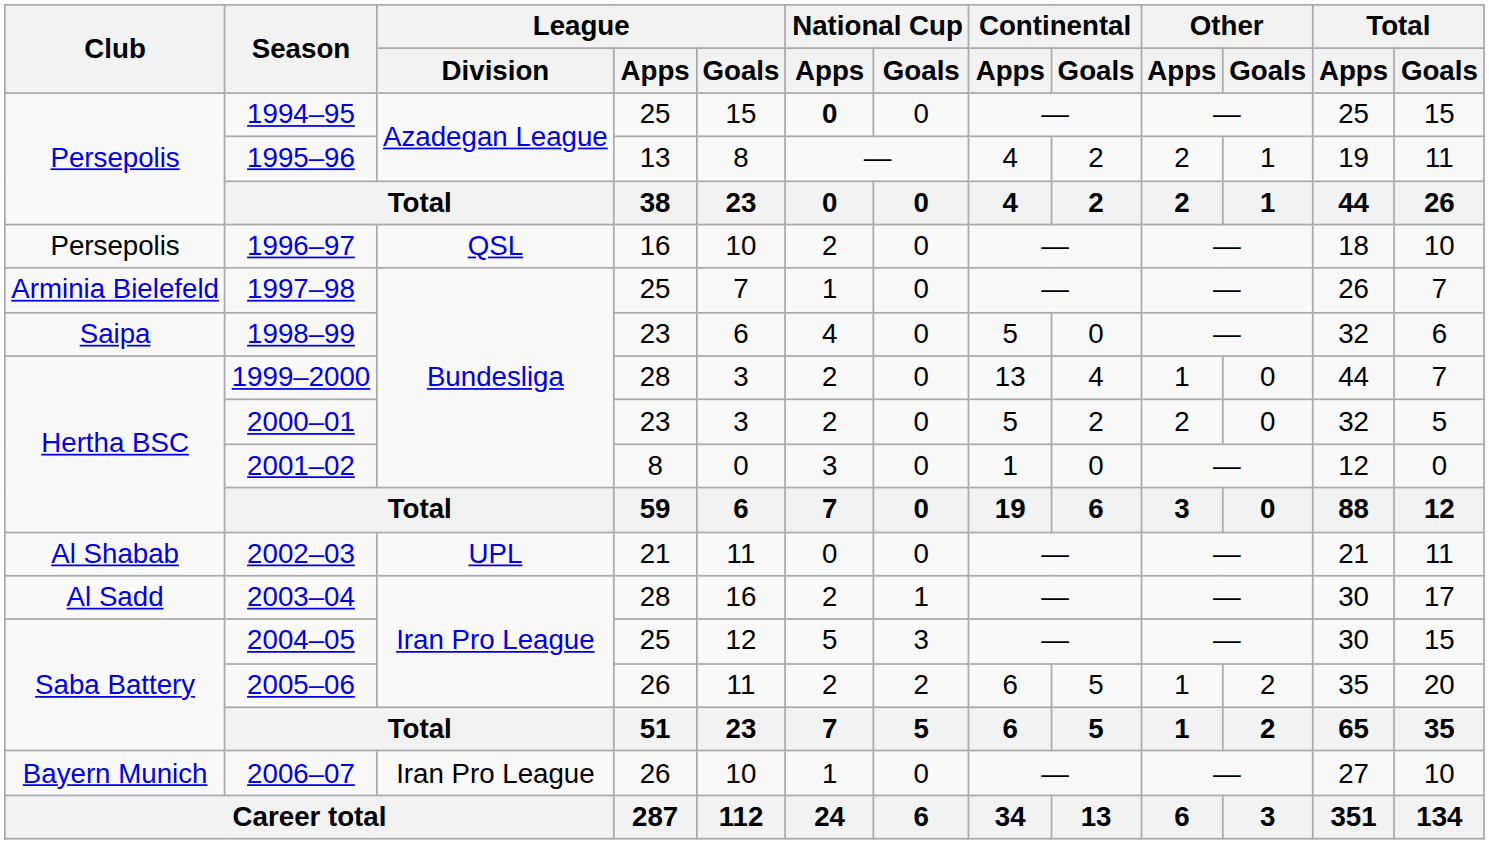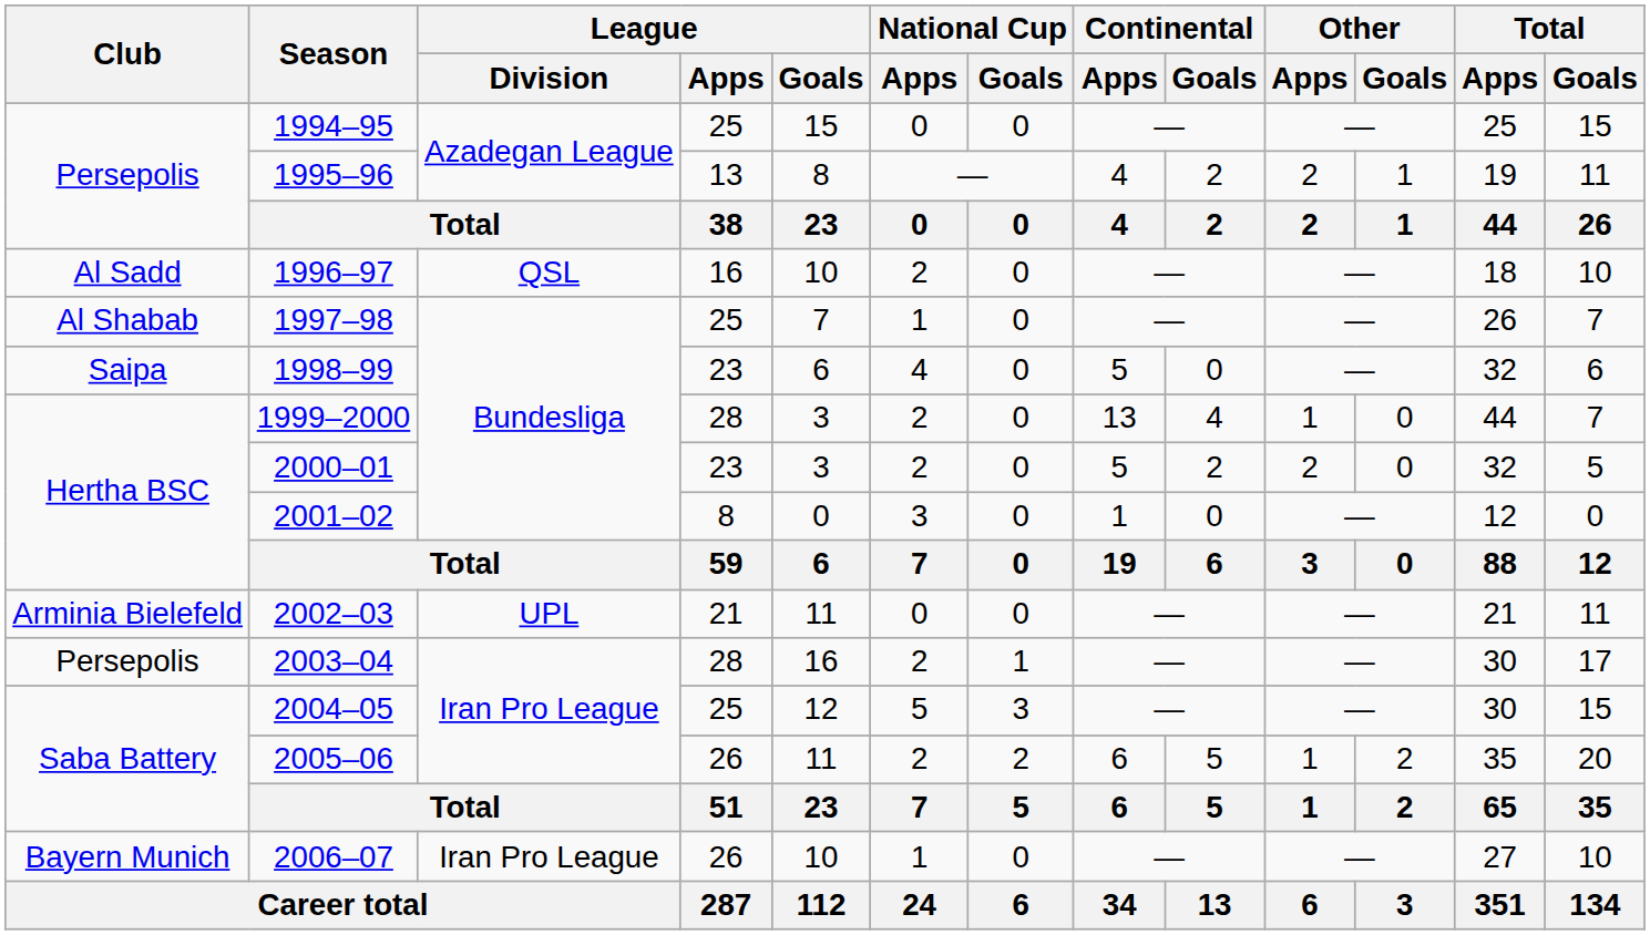1994–95 | National Cup / Apps: bold -> normal
1996–97 | Club: Persepolis -> Al Sadd
1997–98 | Club: Arminia Bielefeld -> Al Shabab
2002–03 | Club: Al Shabab -> Arminia Bielefeld
2003–04 | Club: Al Sadd -> Persepolis
